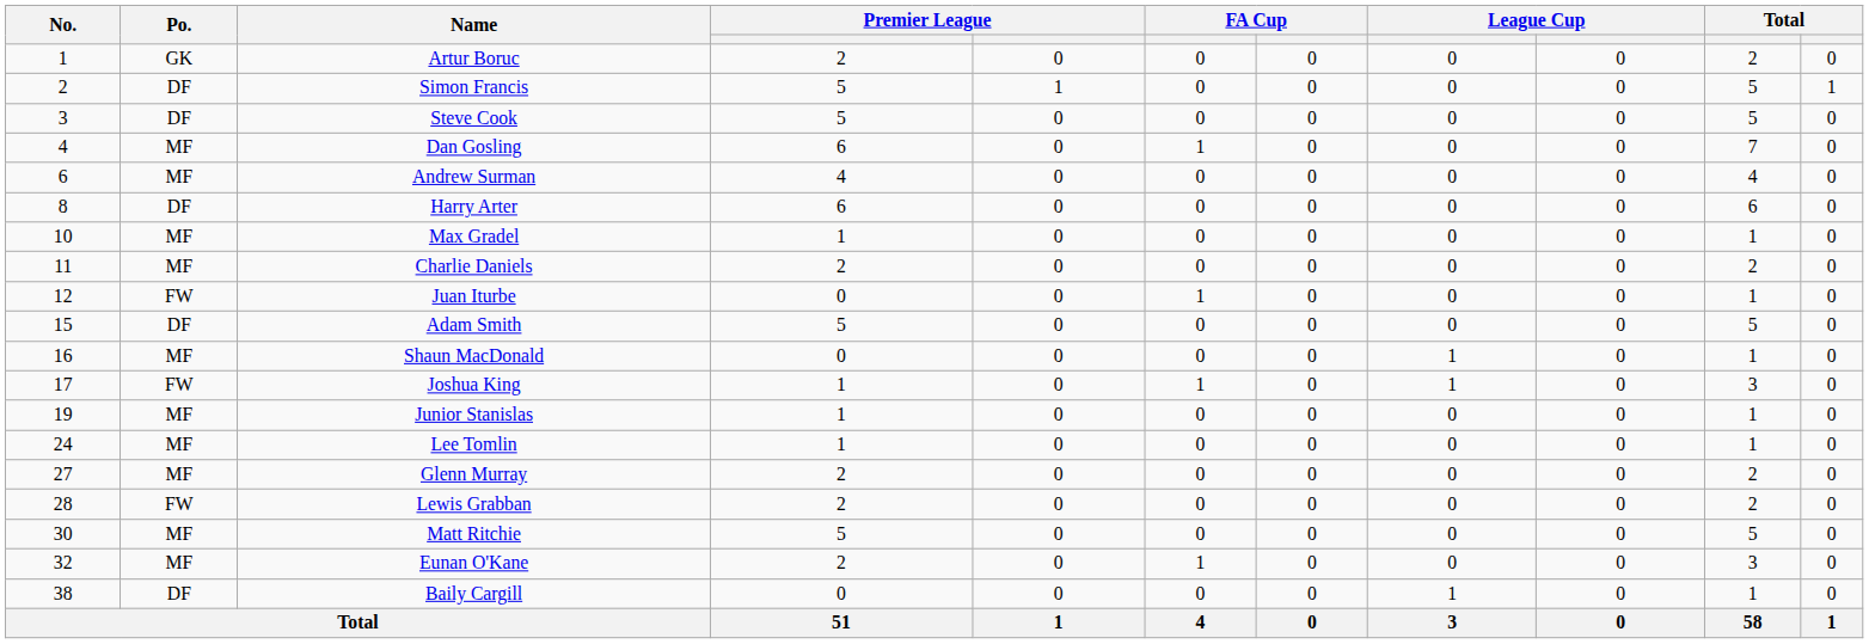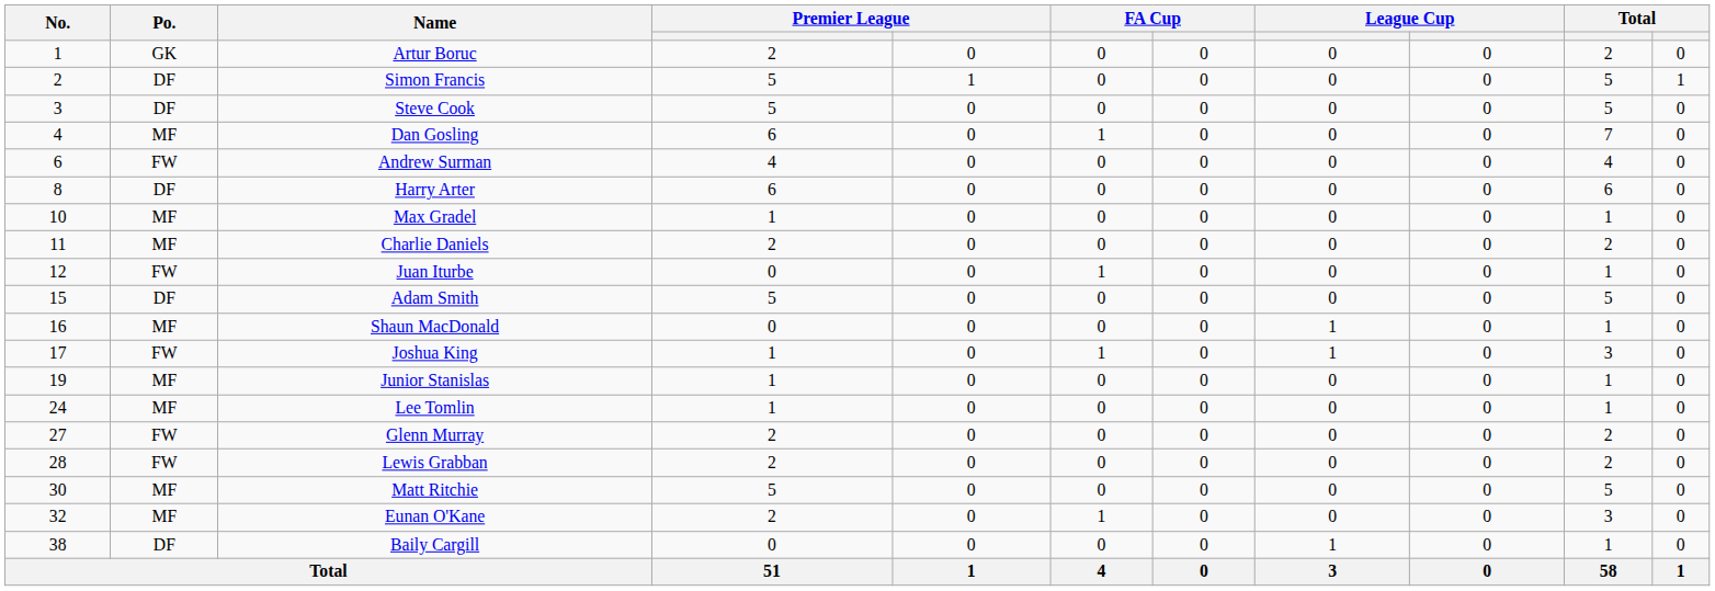Andrew Surman | Po.: MF -> FW
Glenn Murray | Po.: MF -> FW
